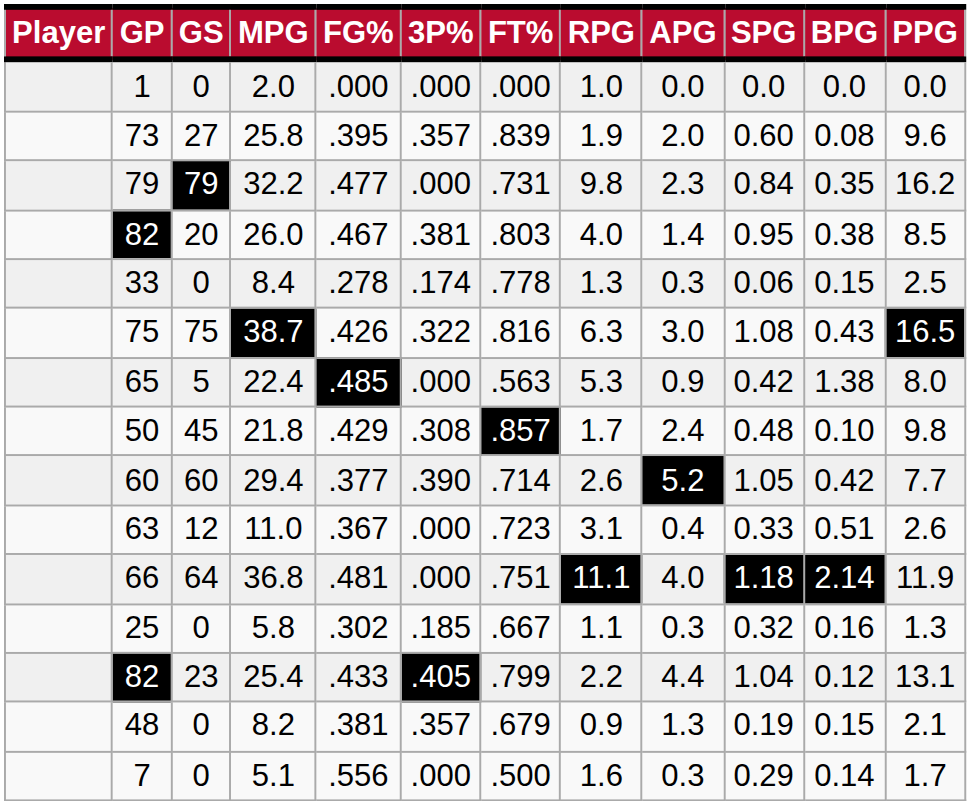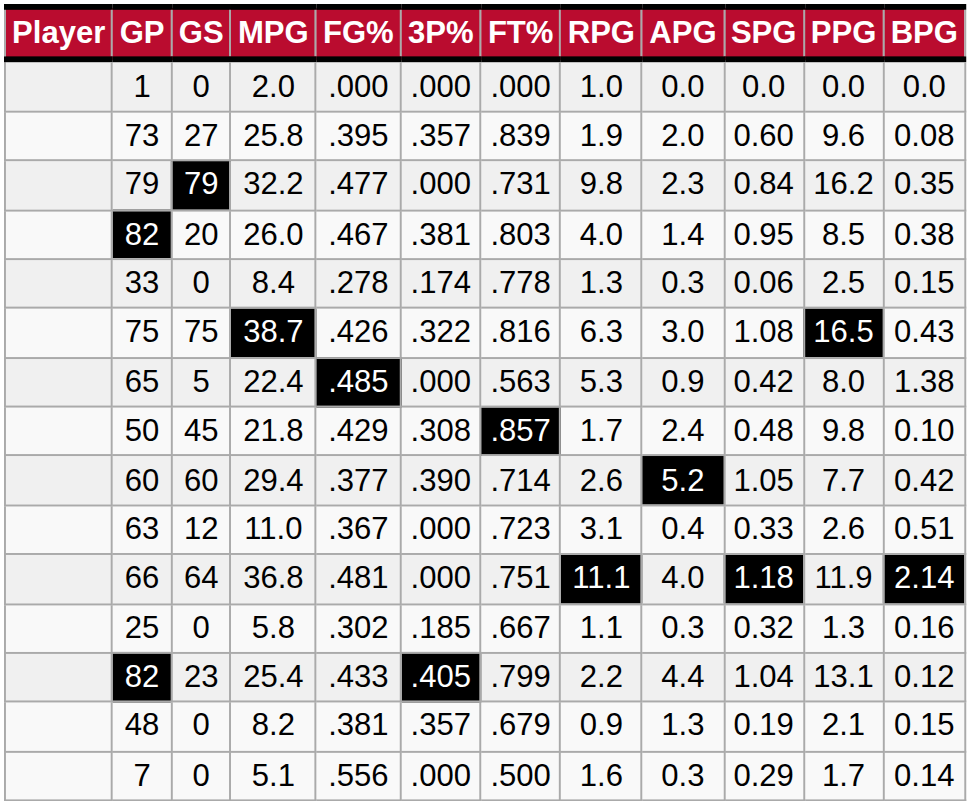columns swapped: BPG <-> PPG
